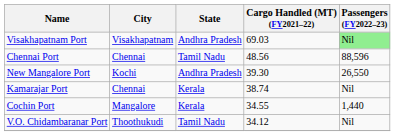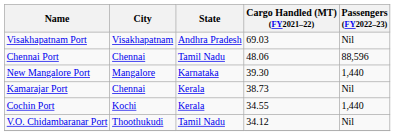Visakhapatnam Port | Passengers (FY2022–23): lightgreen background -> no background
Chennai Port | Cargo Handled (MT) (FY2021–22): 48.56 -> 48.06
New Mangalore Port | City: Kochi -> Mangalore
New Mangalore Port | State: Andhra Pradesh -> Karnataka
New Mangalore Port | Passengers (FY2022–23): 26,550 -> 1,440
Kamarajar Port | Cargo Handled (MT) (FY2021–22): 38.74 -> 38.73
Cochin Port | City: Mangalore -> Kochi
